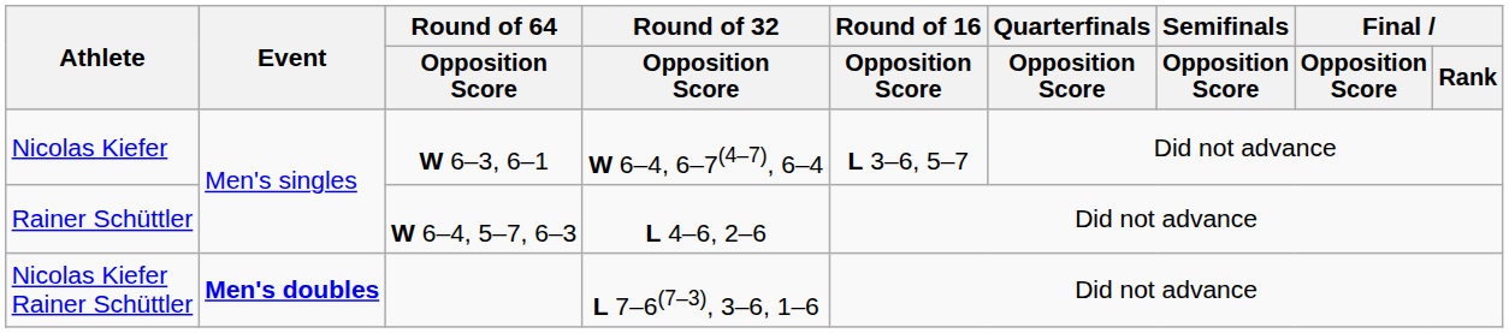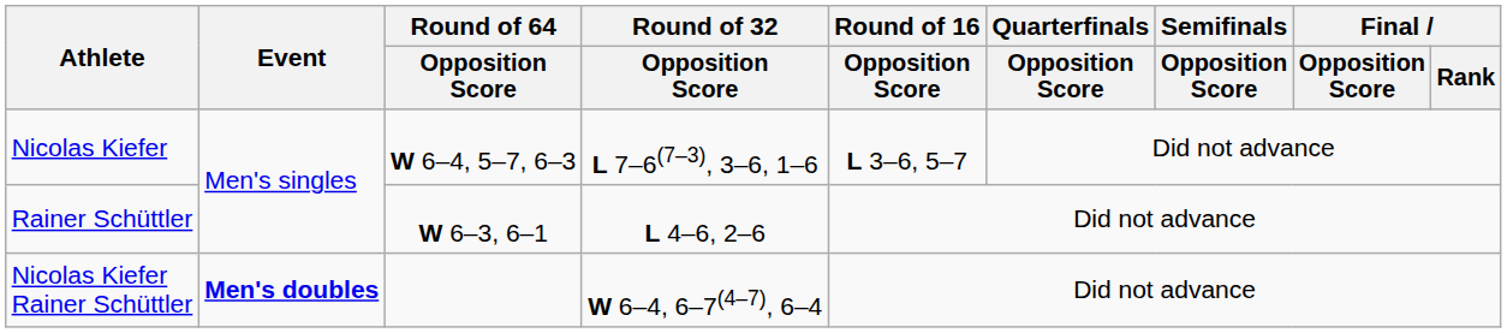Nicolas Kiefer | Round of 64 / Opposition Score: W 6–3, 6–1 -> W 6–4, 5–7, 6–3
Nicolas Kiefer | Round of 32 / Opposition Score: W 6–4, 6–7(4–7), 6–4 -> L 7–6(7–3), 3–6, 1–6
Rainer Schüttler | Round of 64 / Opposition Score: W 6–4, 5–7, 6–3 -> W 6–3, 6–1
Nicolas Kiefer Rainer Schüttler | Round of 32 / Opposition Score: L 7–6(7–3), 3–6, 1–6 -> W 6–4, 6–7(4–7), 6–4
